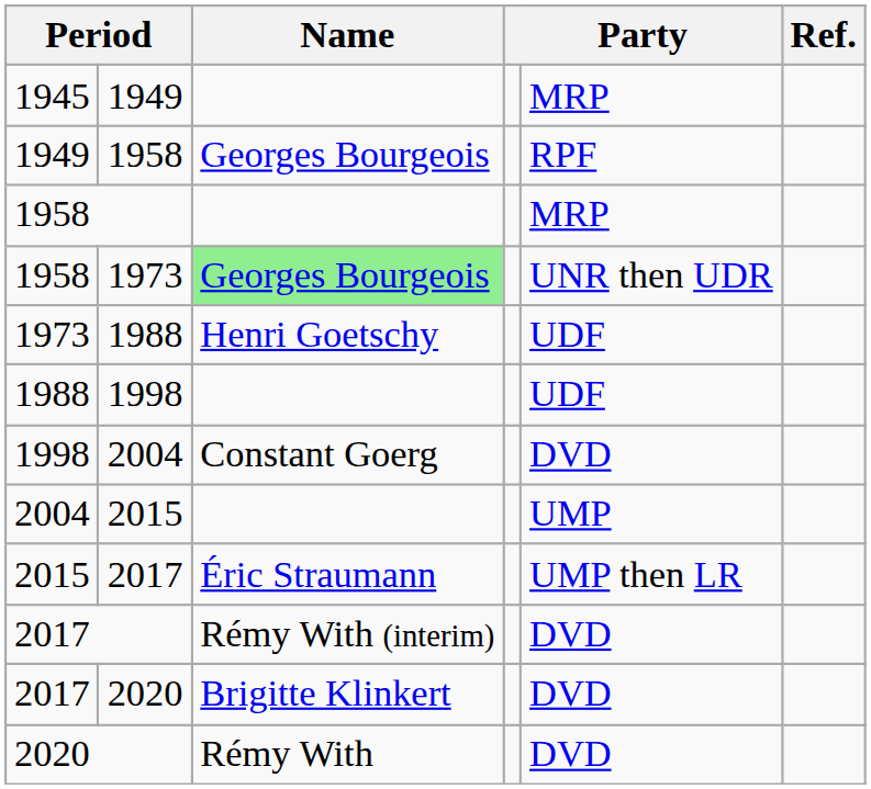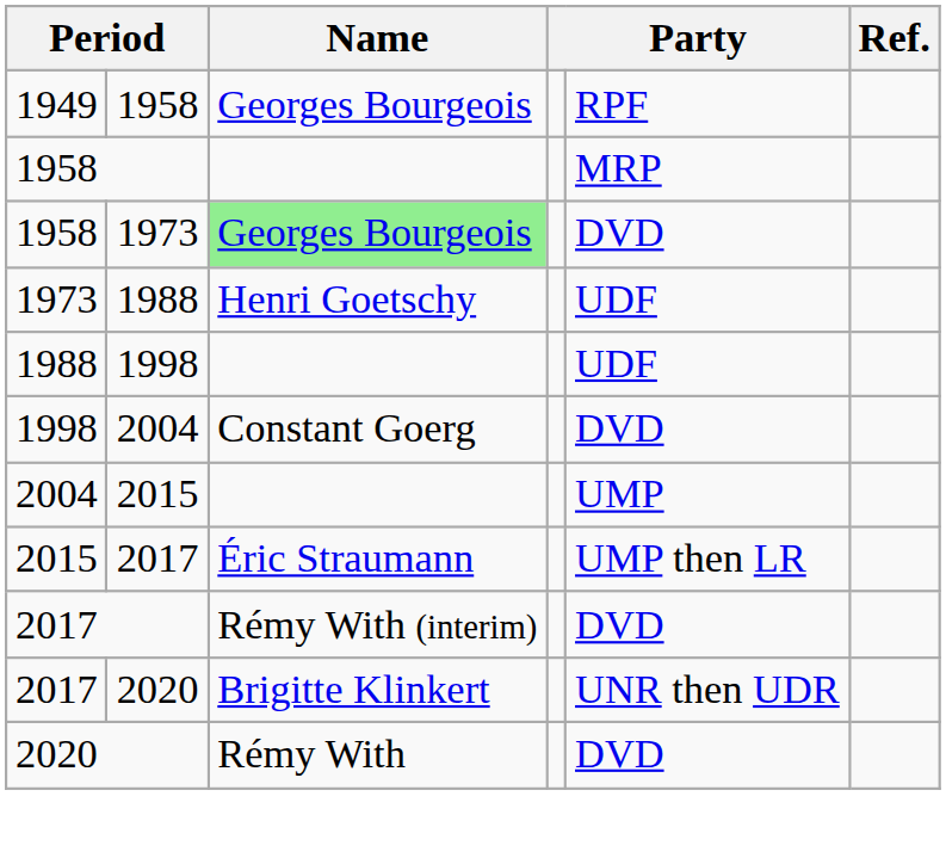- row: 1945 | 1949 | MRP
1958 / 1973 | column 5: UNR then UDR -> DVD
2017 / 2020 | column 5: DVD -> UNR then UDR
